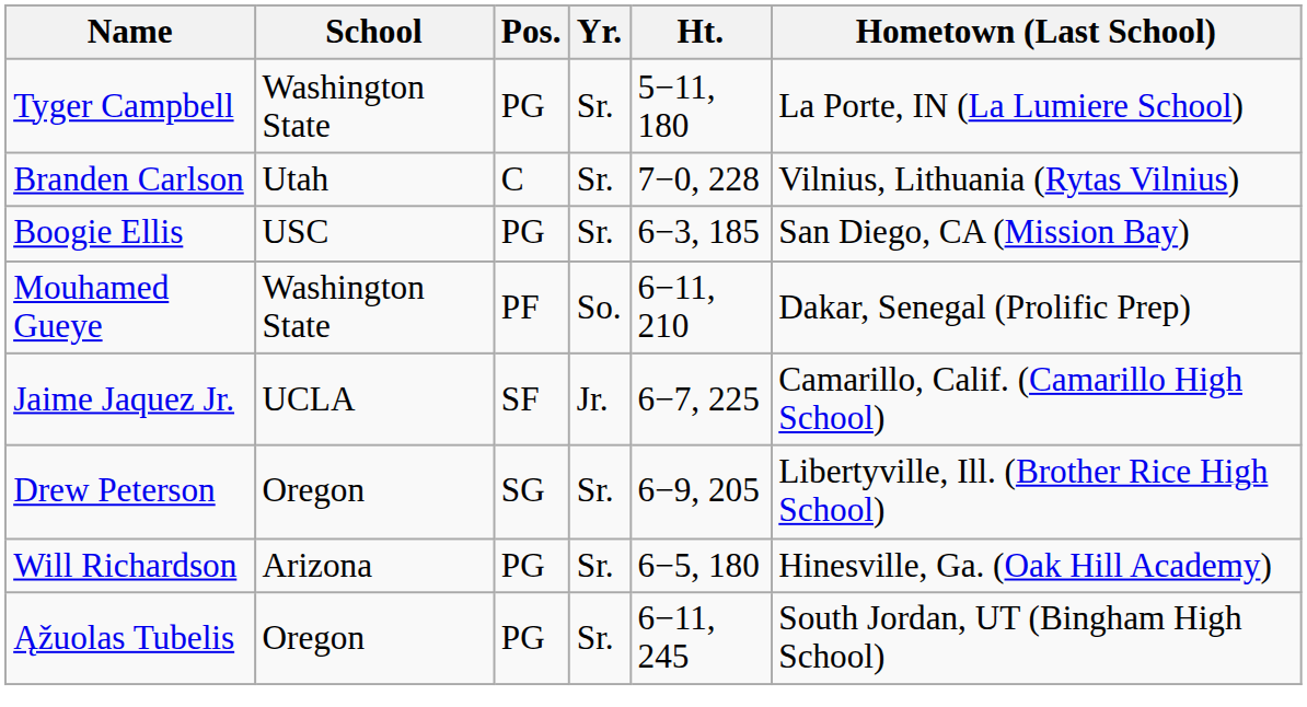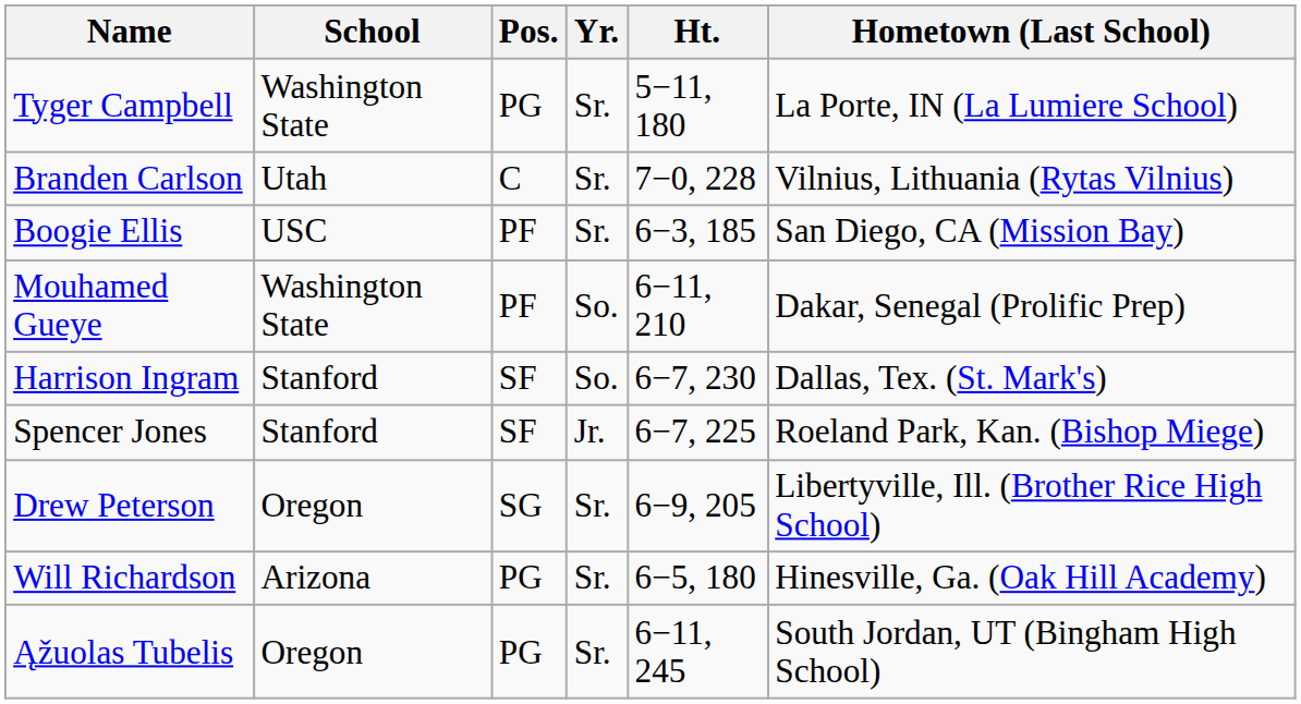Boogie Ellis | Pos.: PG -> PF
+ row: Harrison Ingram | Stanford | SF | So. | 6−7, 230 | Dallas, Tex. (St. Mark's)
- row: Jaime Jaquez Jr. | UCLA | SF | Jr. | 6−7, 225 | Camarillo, Calif. (Camarillo High School)
+ row: Spencer Jones | Stanford | SF | Jr. | 6−7, 225 | Roeland Park, Kan. (Bishop Miege)
